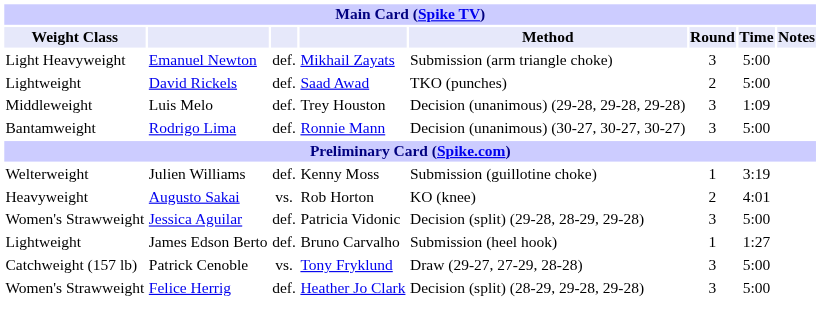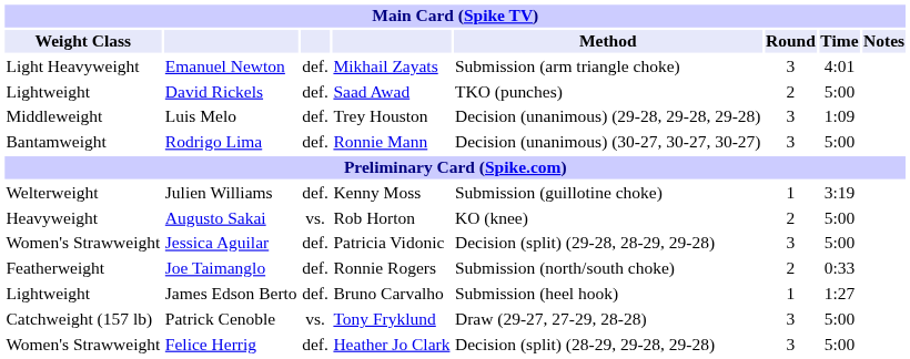Emanuel Newton | Time: 5:00 -> 4:01
Augusto Sakai | Time: 4:01 -> 5:00
+ row: Featherweight | Joe Taimanglo | def. | Ronnie Rogers | Submission (north/south choke) | 2 | 0:33
